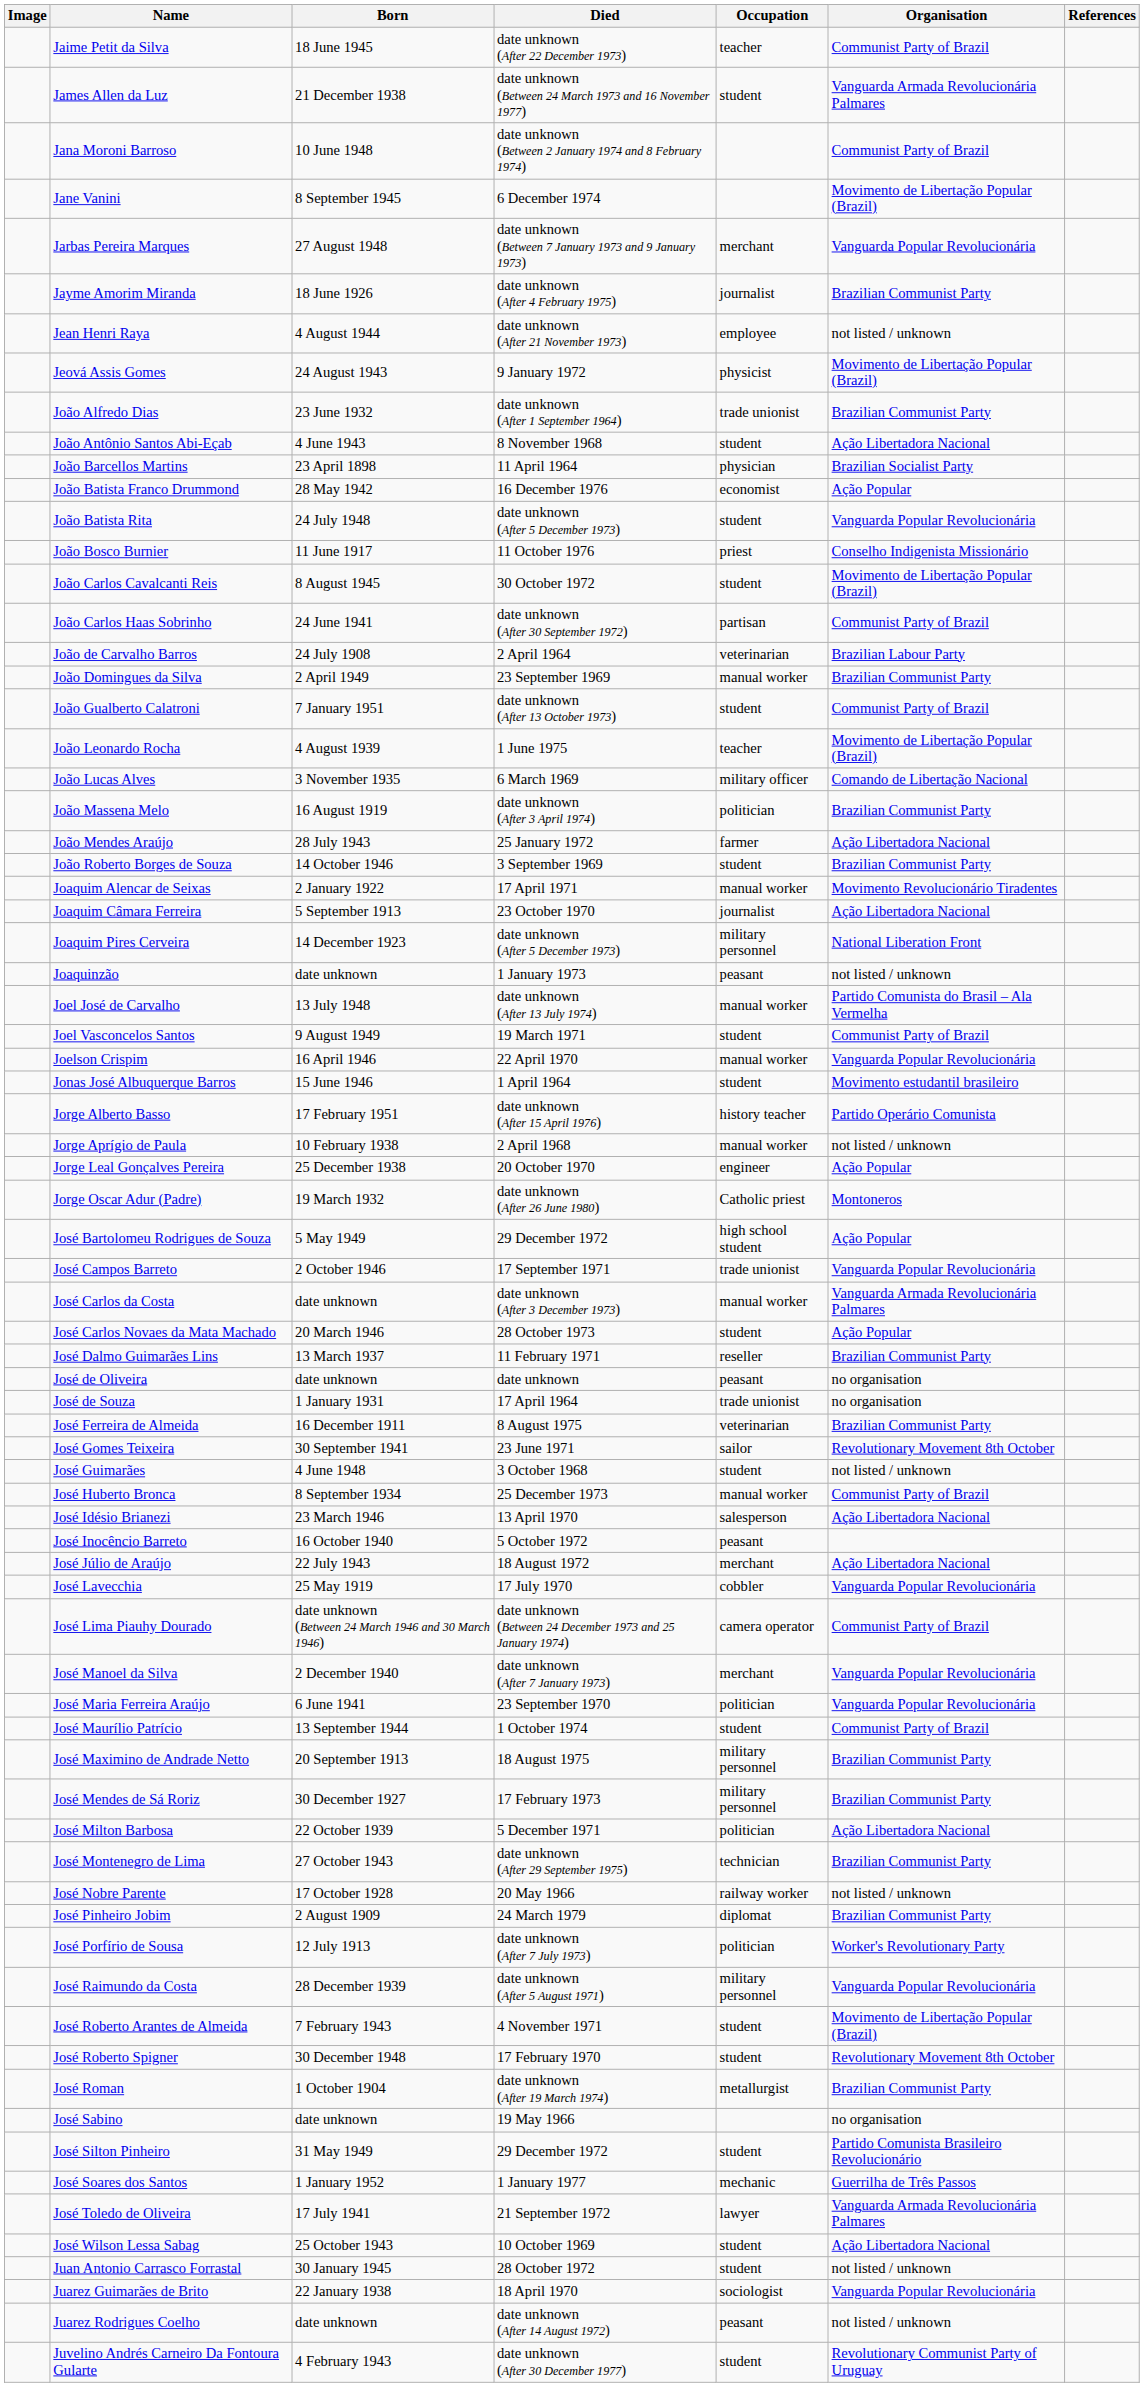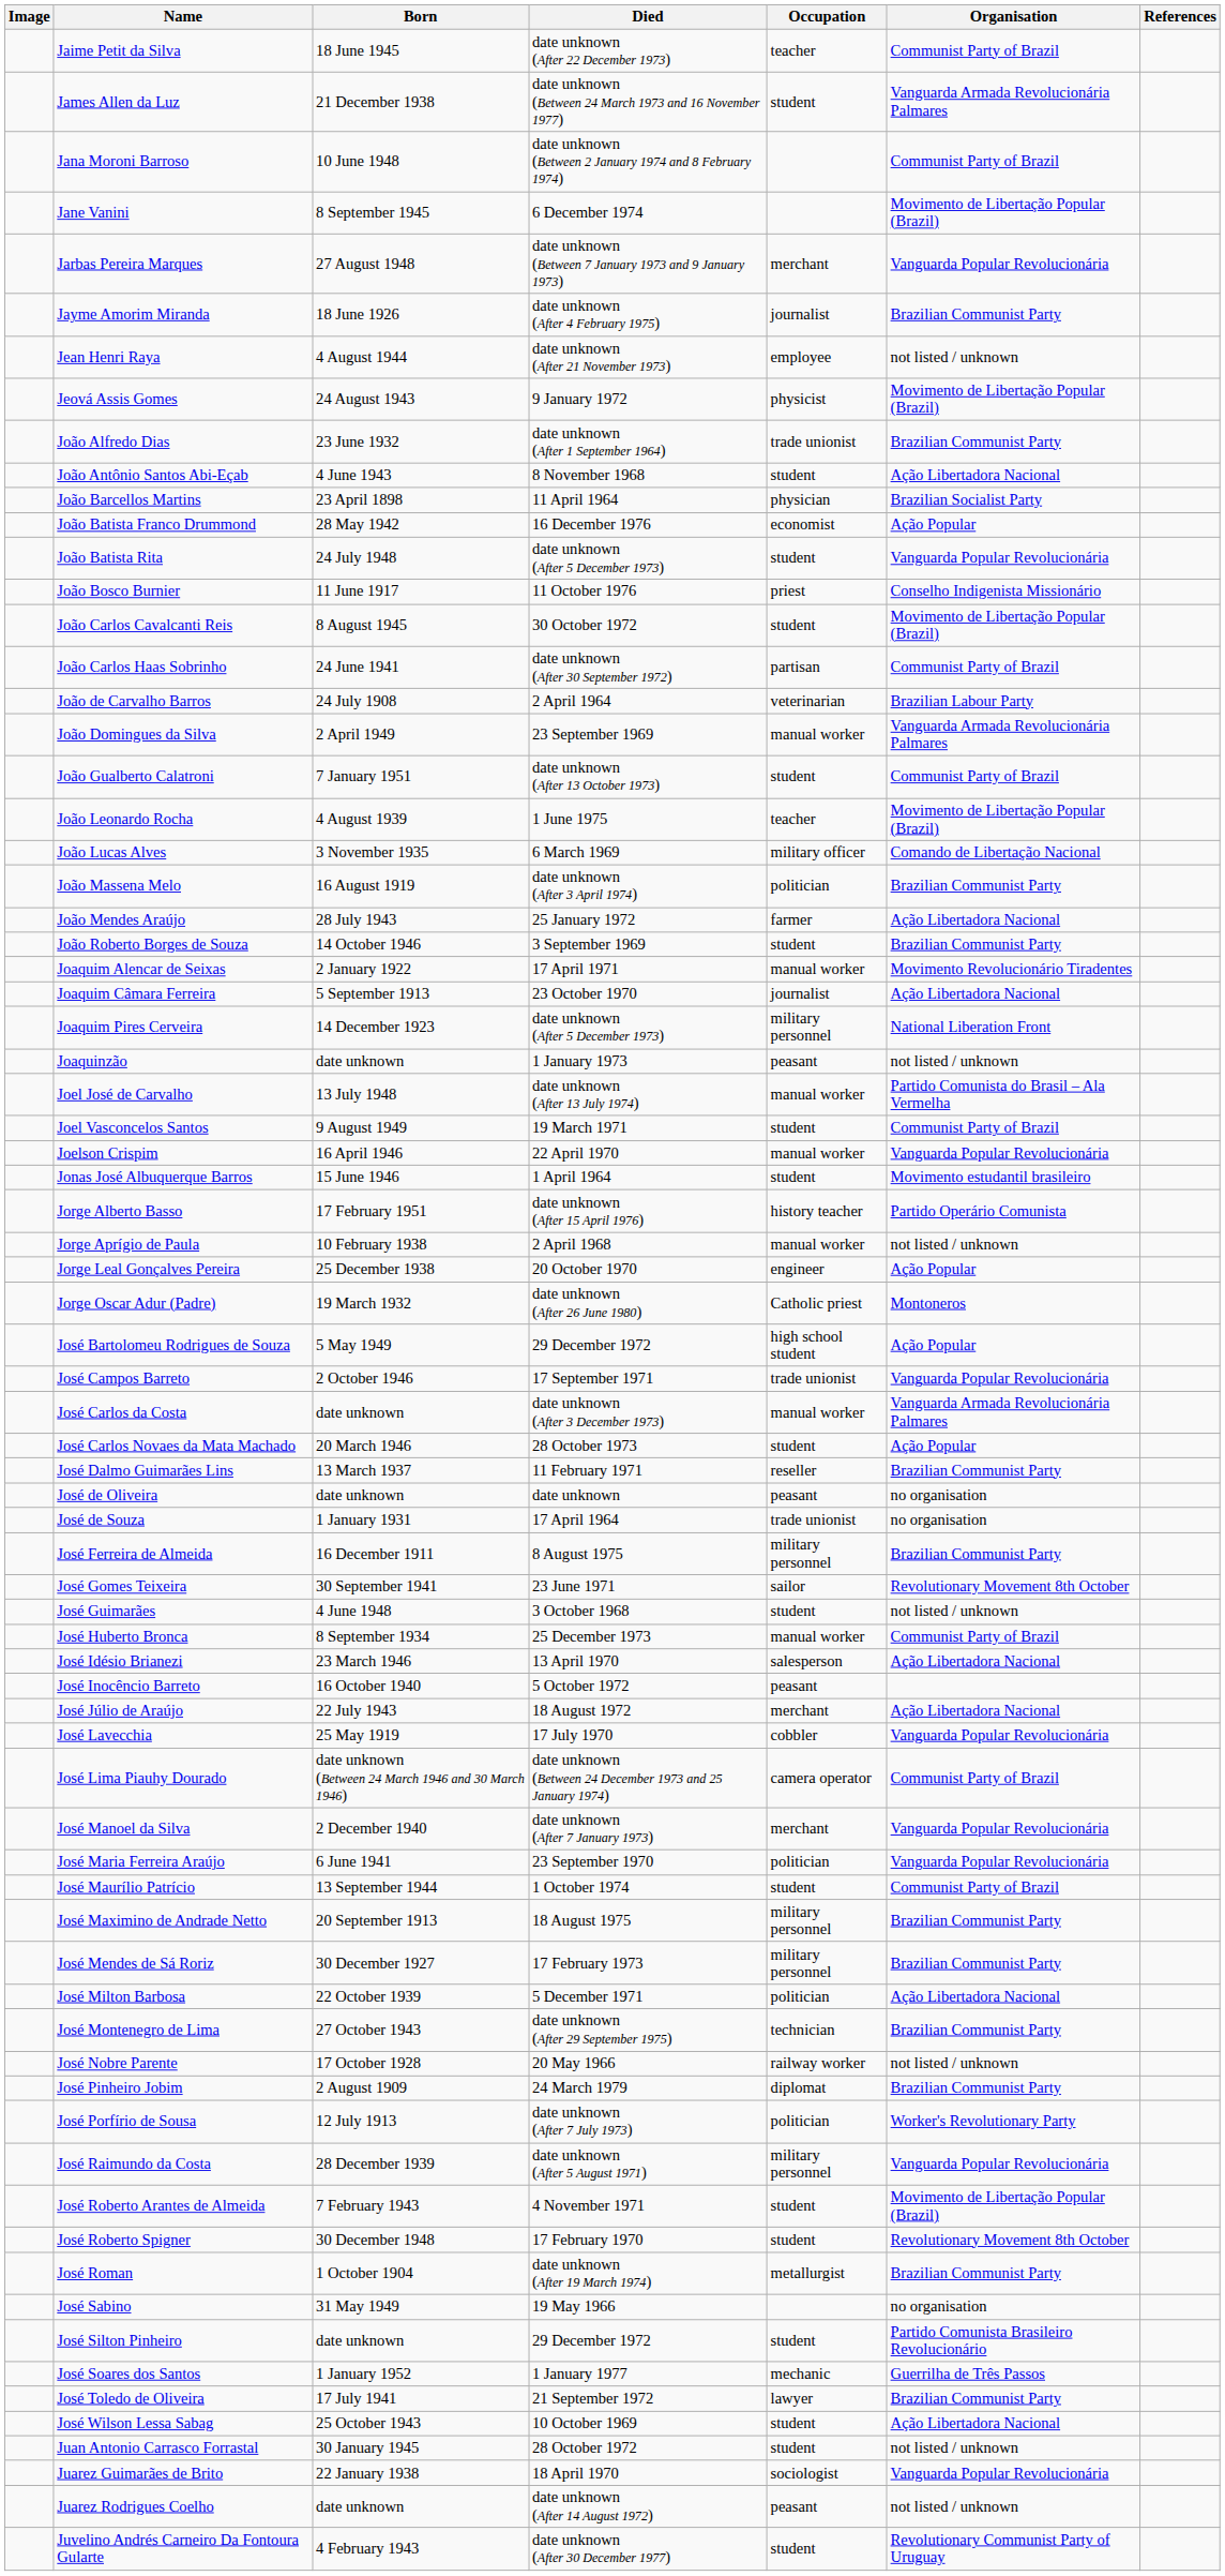João Domingues da Silva | Organisation: Brazilian Communist Party -> Vanguarda Armada Revolucionária Palmares
José Ferreira de Almeida | Occupation: veterinarian -> military personnel
José Sabino | Born: date unknown -> 31 May 1949
José Silton Pinheiro | Born: 31 May 1949 -> date unknown
José Toledo de Oliveira | Organisation: Vanguarda Armada Revolucionária Palmares -> Brazilian Communist Party
